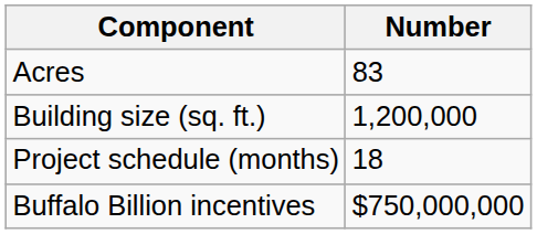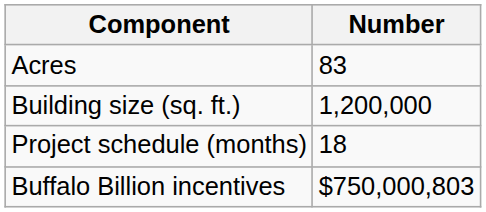Buffalo Billion incentives | Number: $750,000,000 -> $750,000,803
